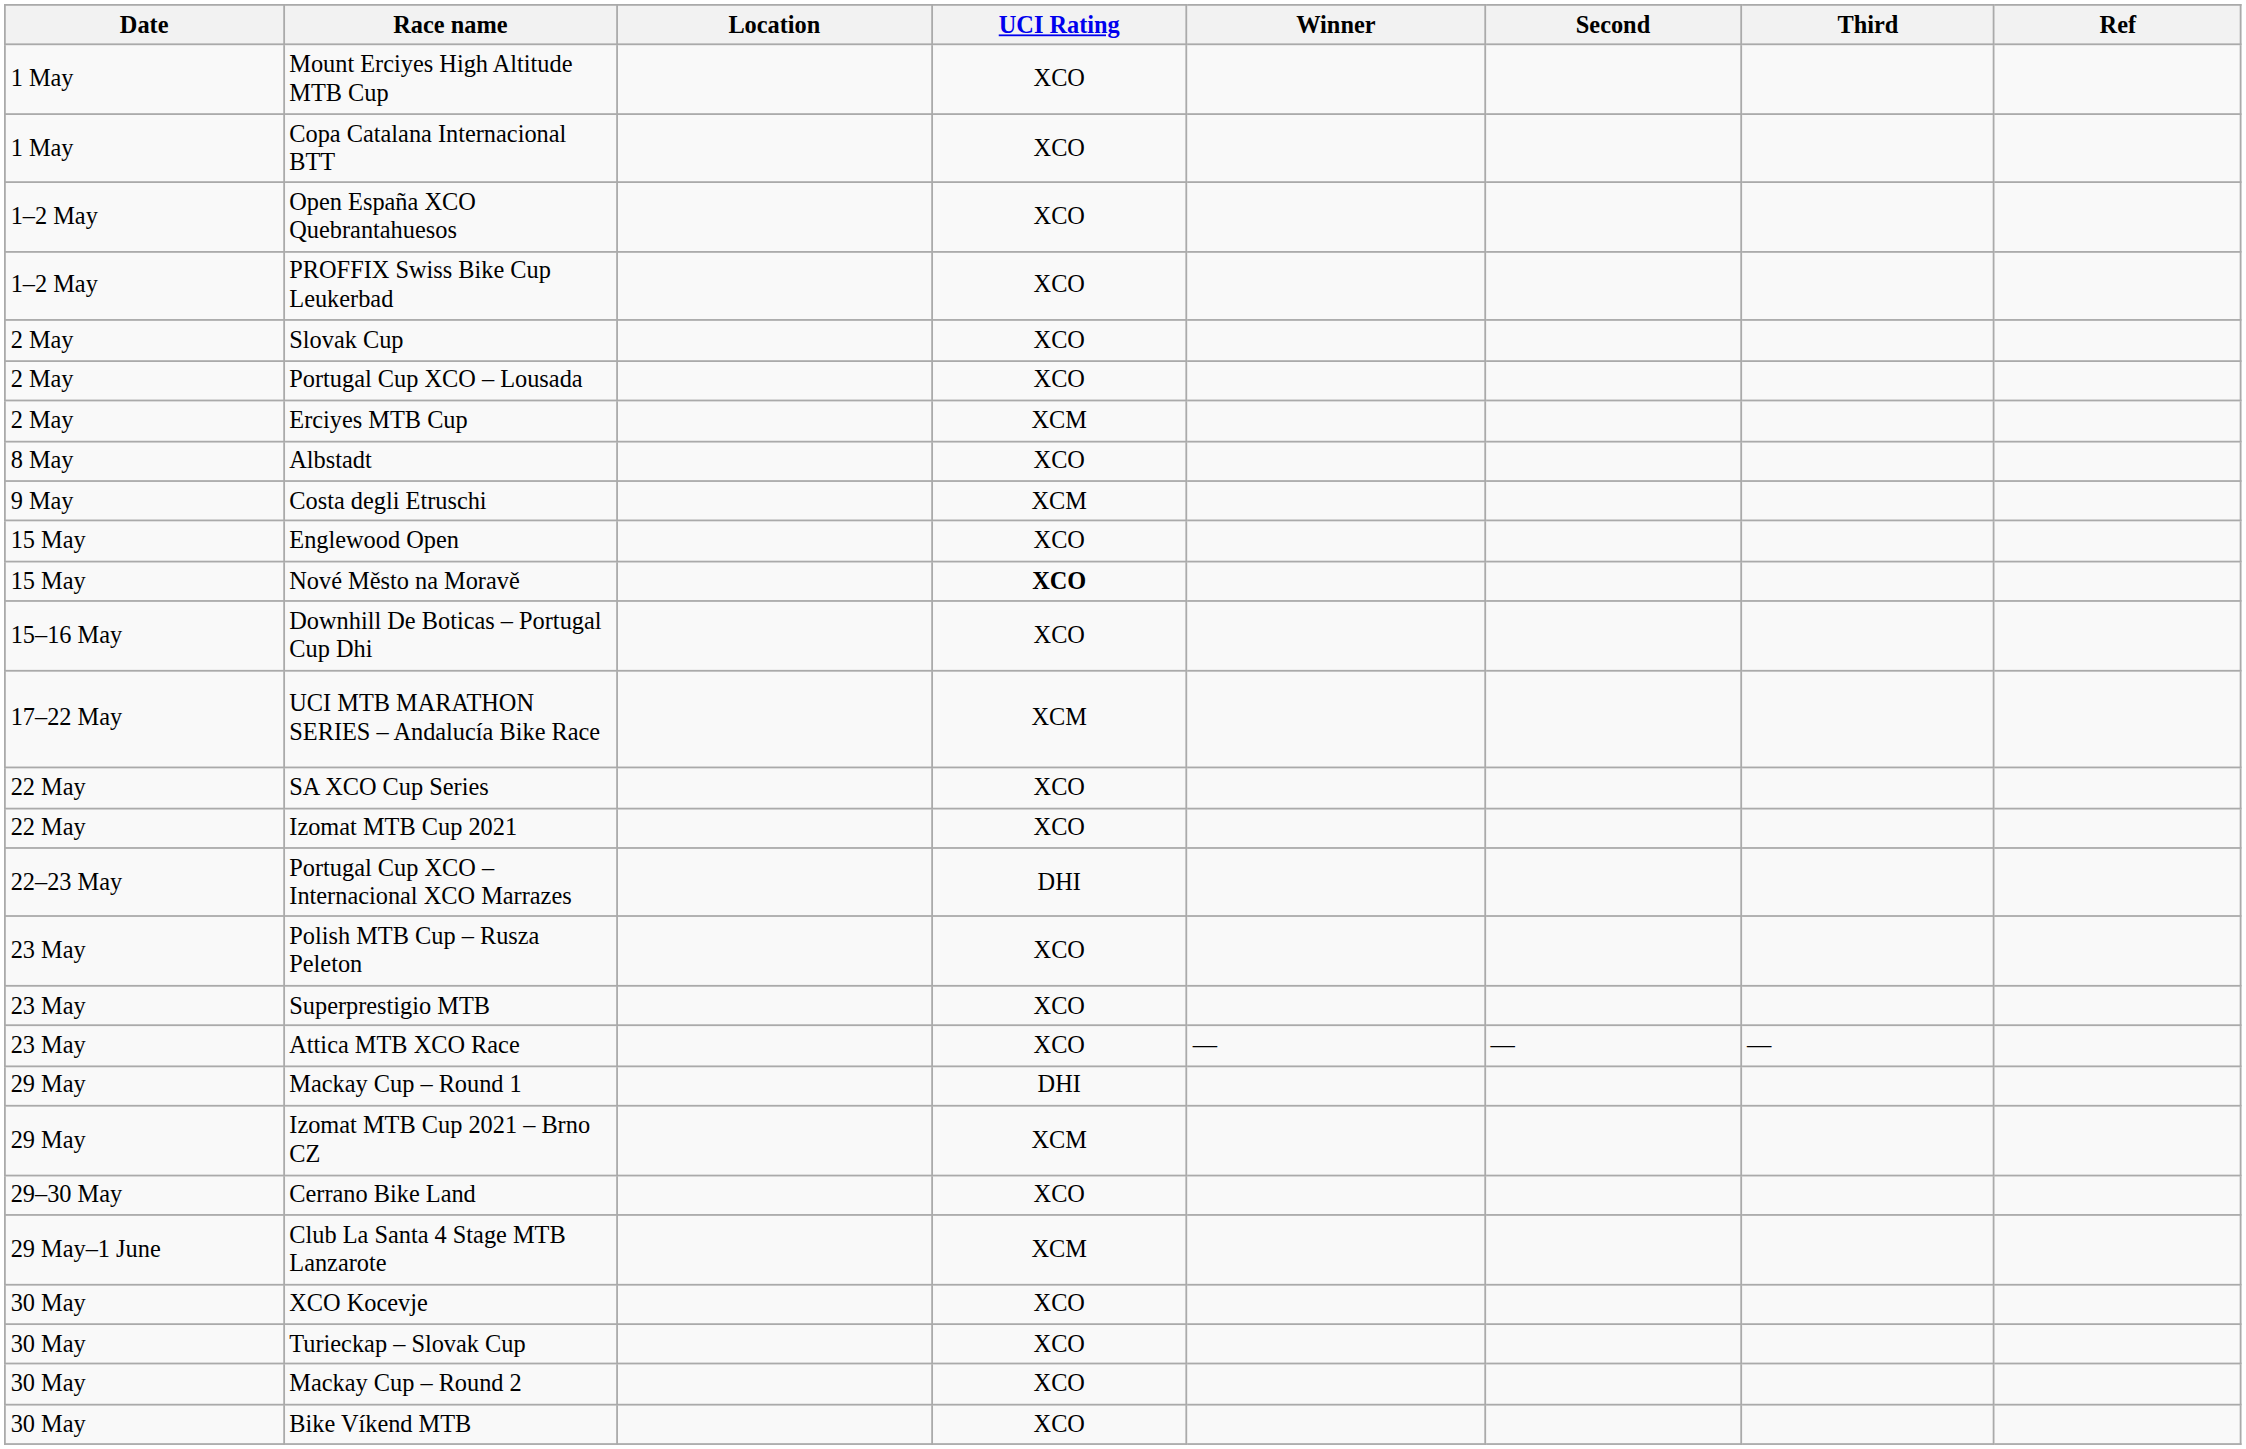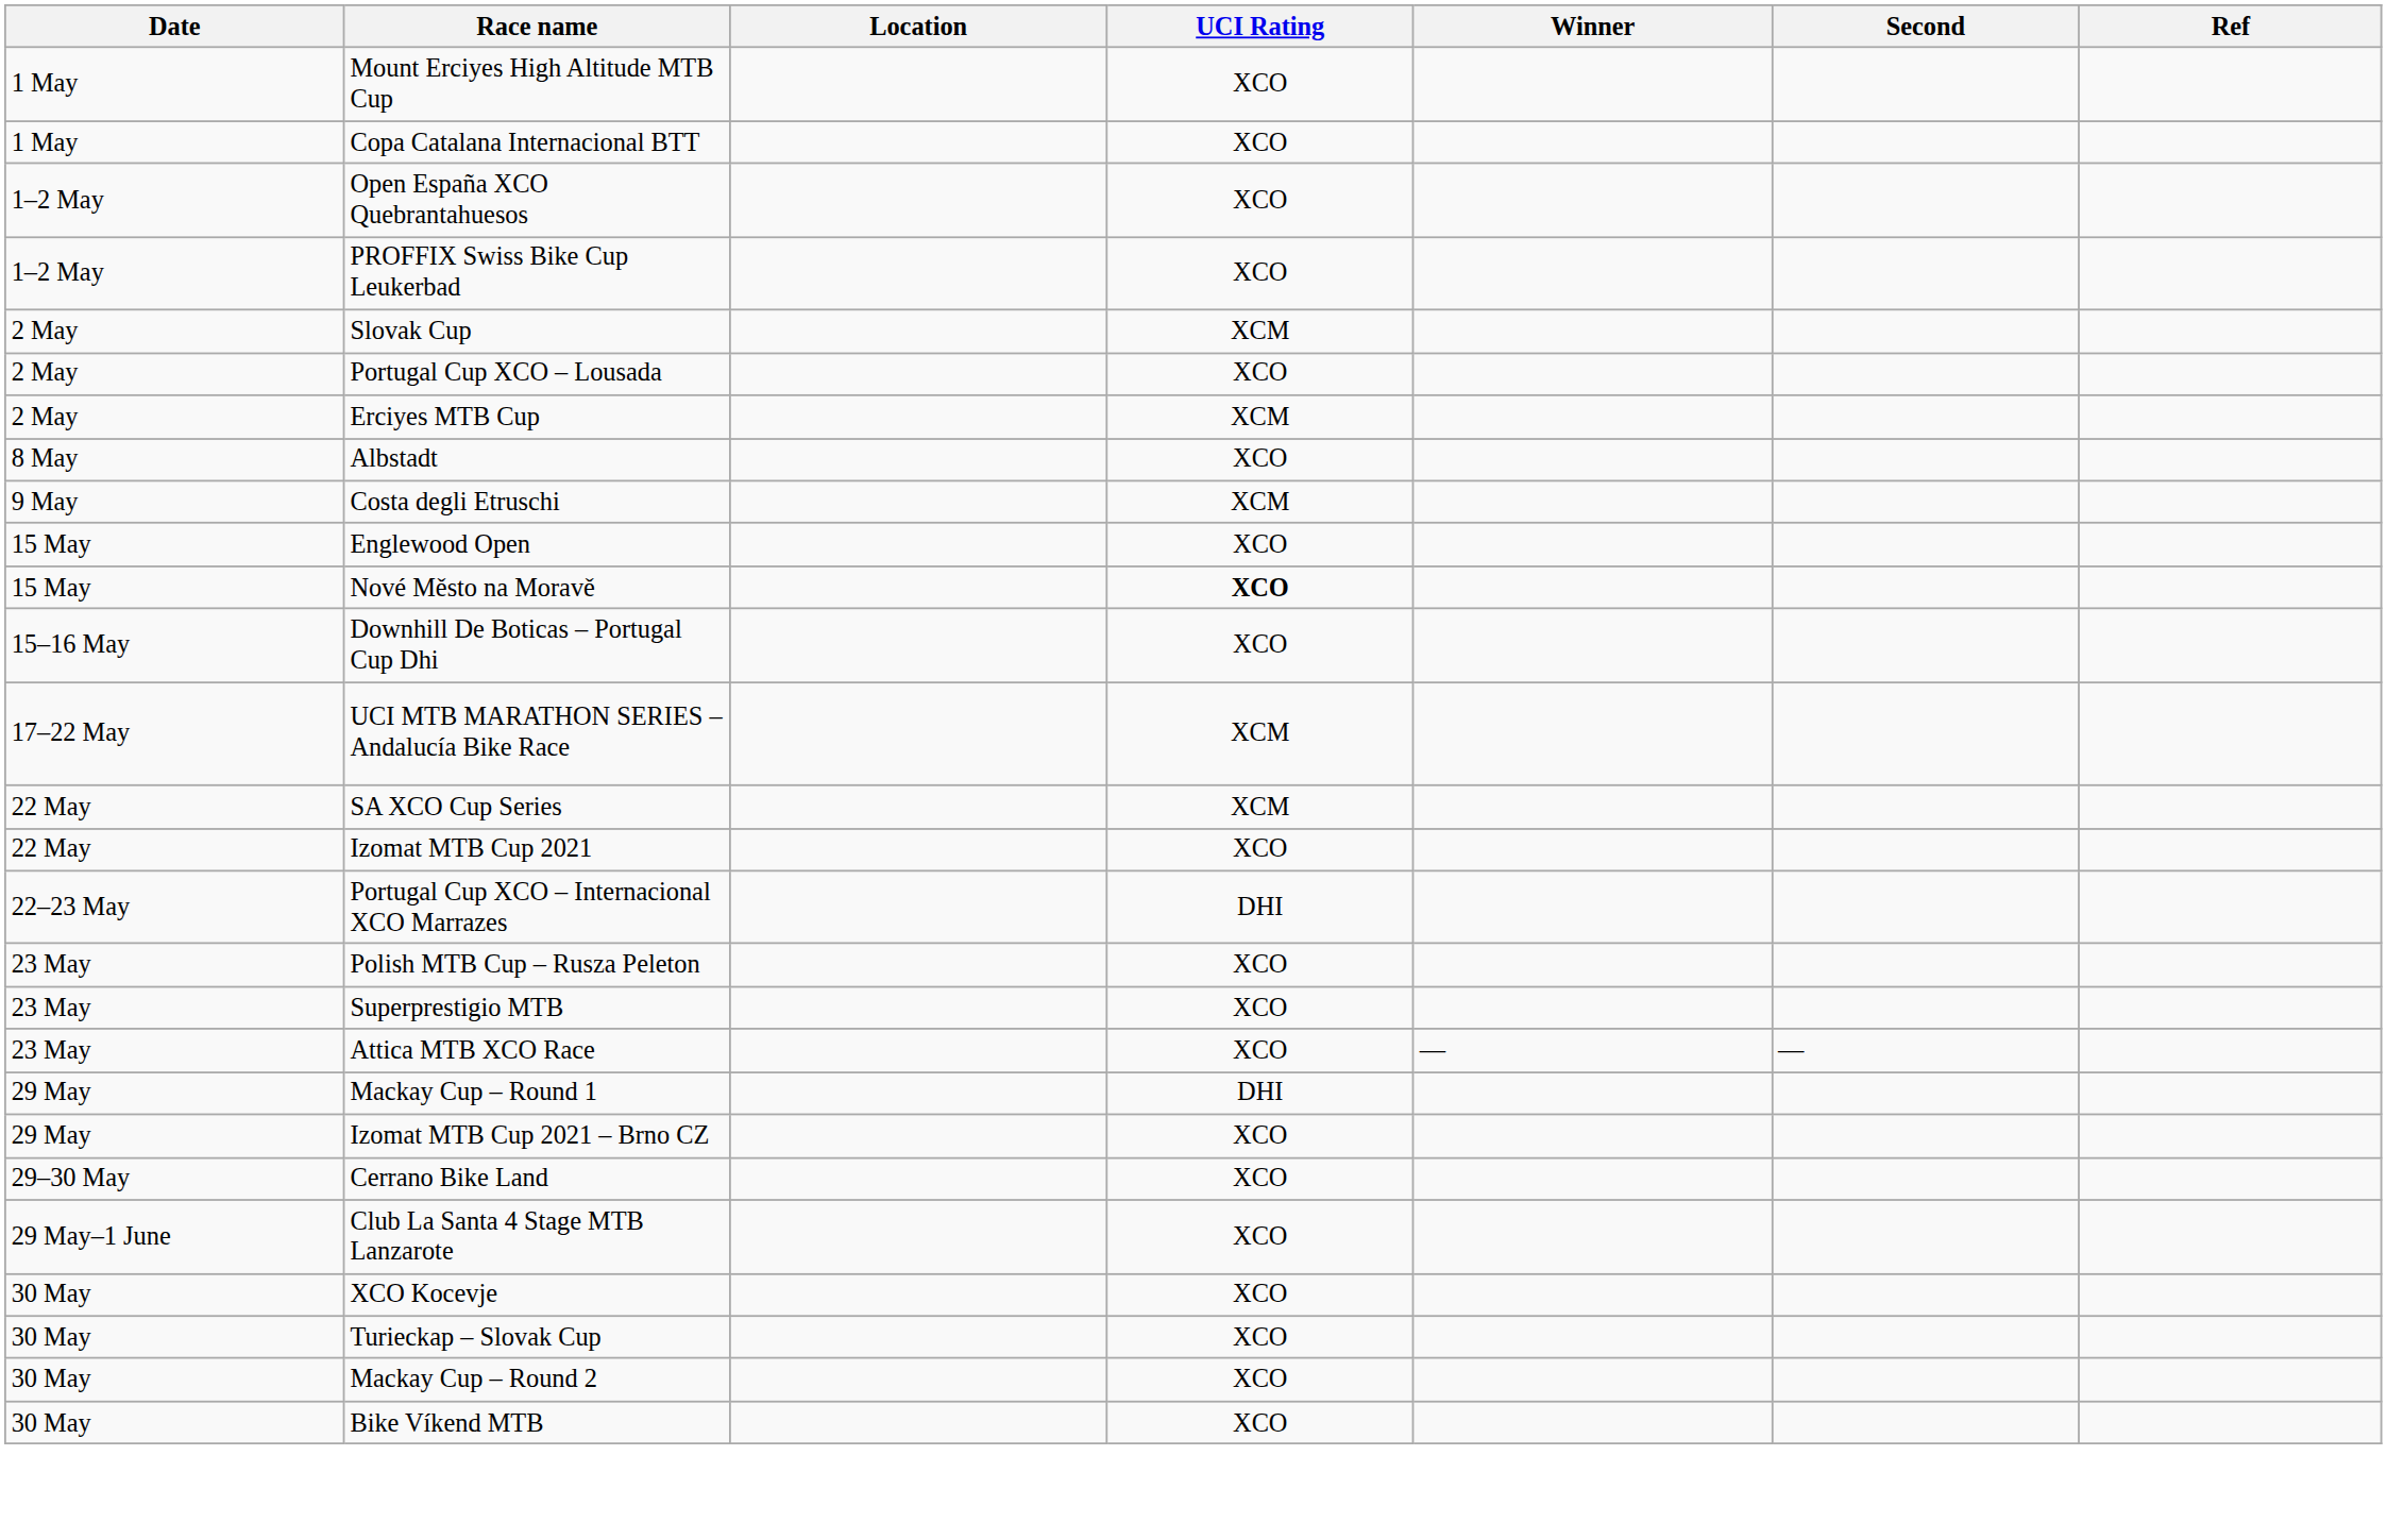- column: Third | —
Slovak Cup | UCI Rating: XCO -> XCM
SA XCO Cup Series | UCI Rating: XCO -> XCM
Izomat MTB Cup 2021 – Brno CZ | UCI Rating: XCM -> XCO
Club La Santa 4 Stage MTB Lanzarote | UCI Rating: XCM -> XCO
